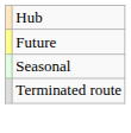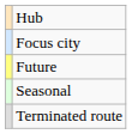+ row: Focus city
